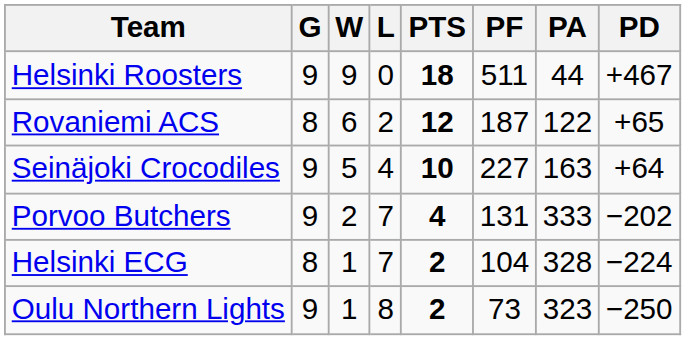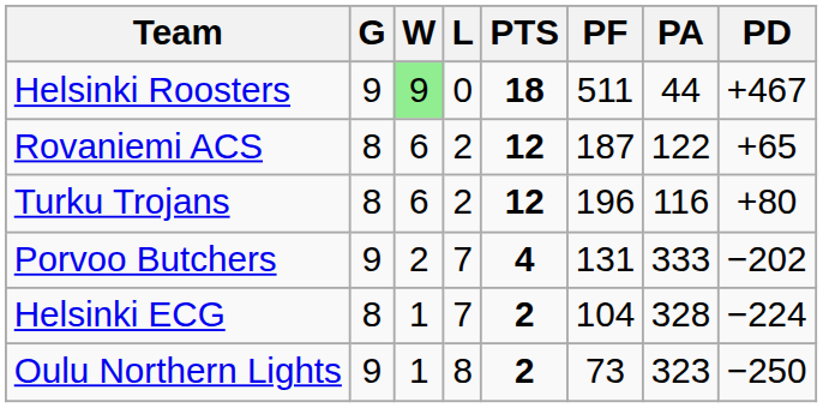Helsinki Roosters | W: no background -> lightgreen background
+ row: Turku Trojans | 8 | 6 | 2 | 12 | 196 | 116 | +80
- row: Seinäjoki Crocodiles | 9 | 5 | 4 | 10 | 227 | 163 | +64
